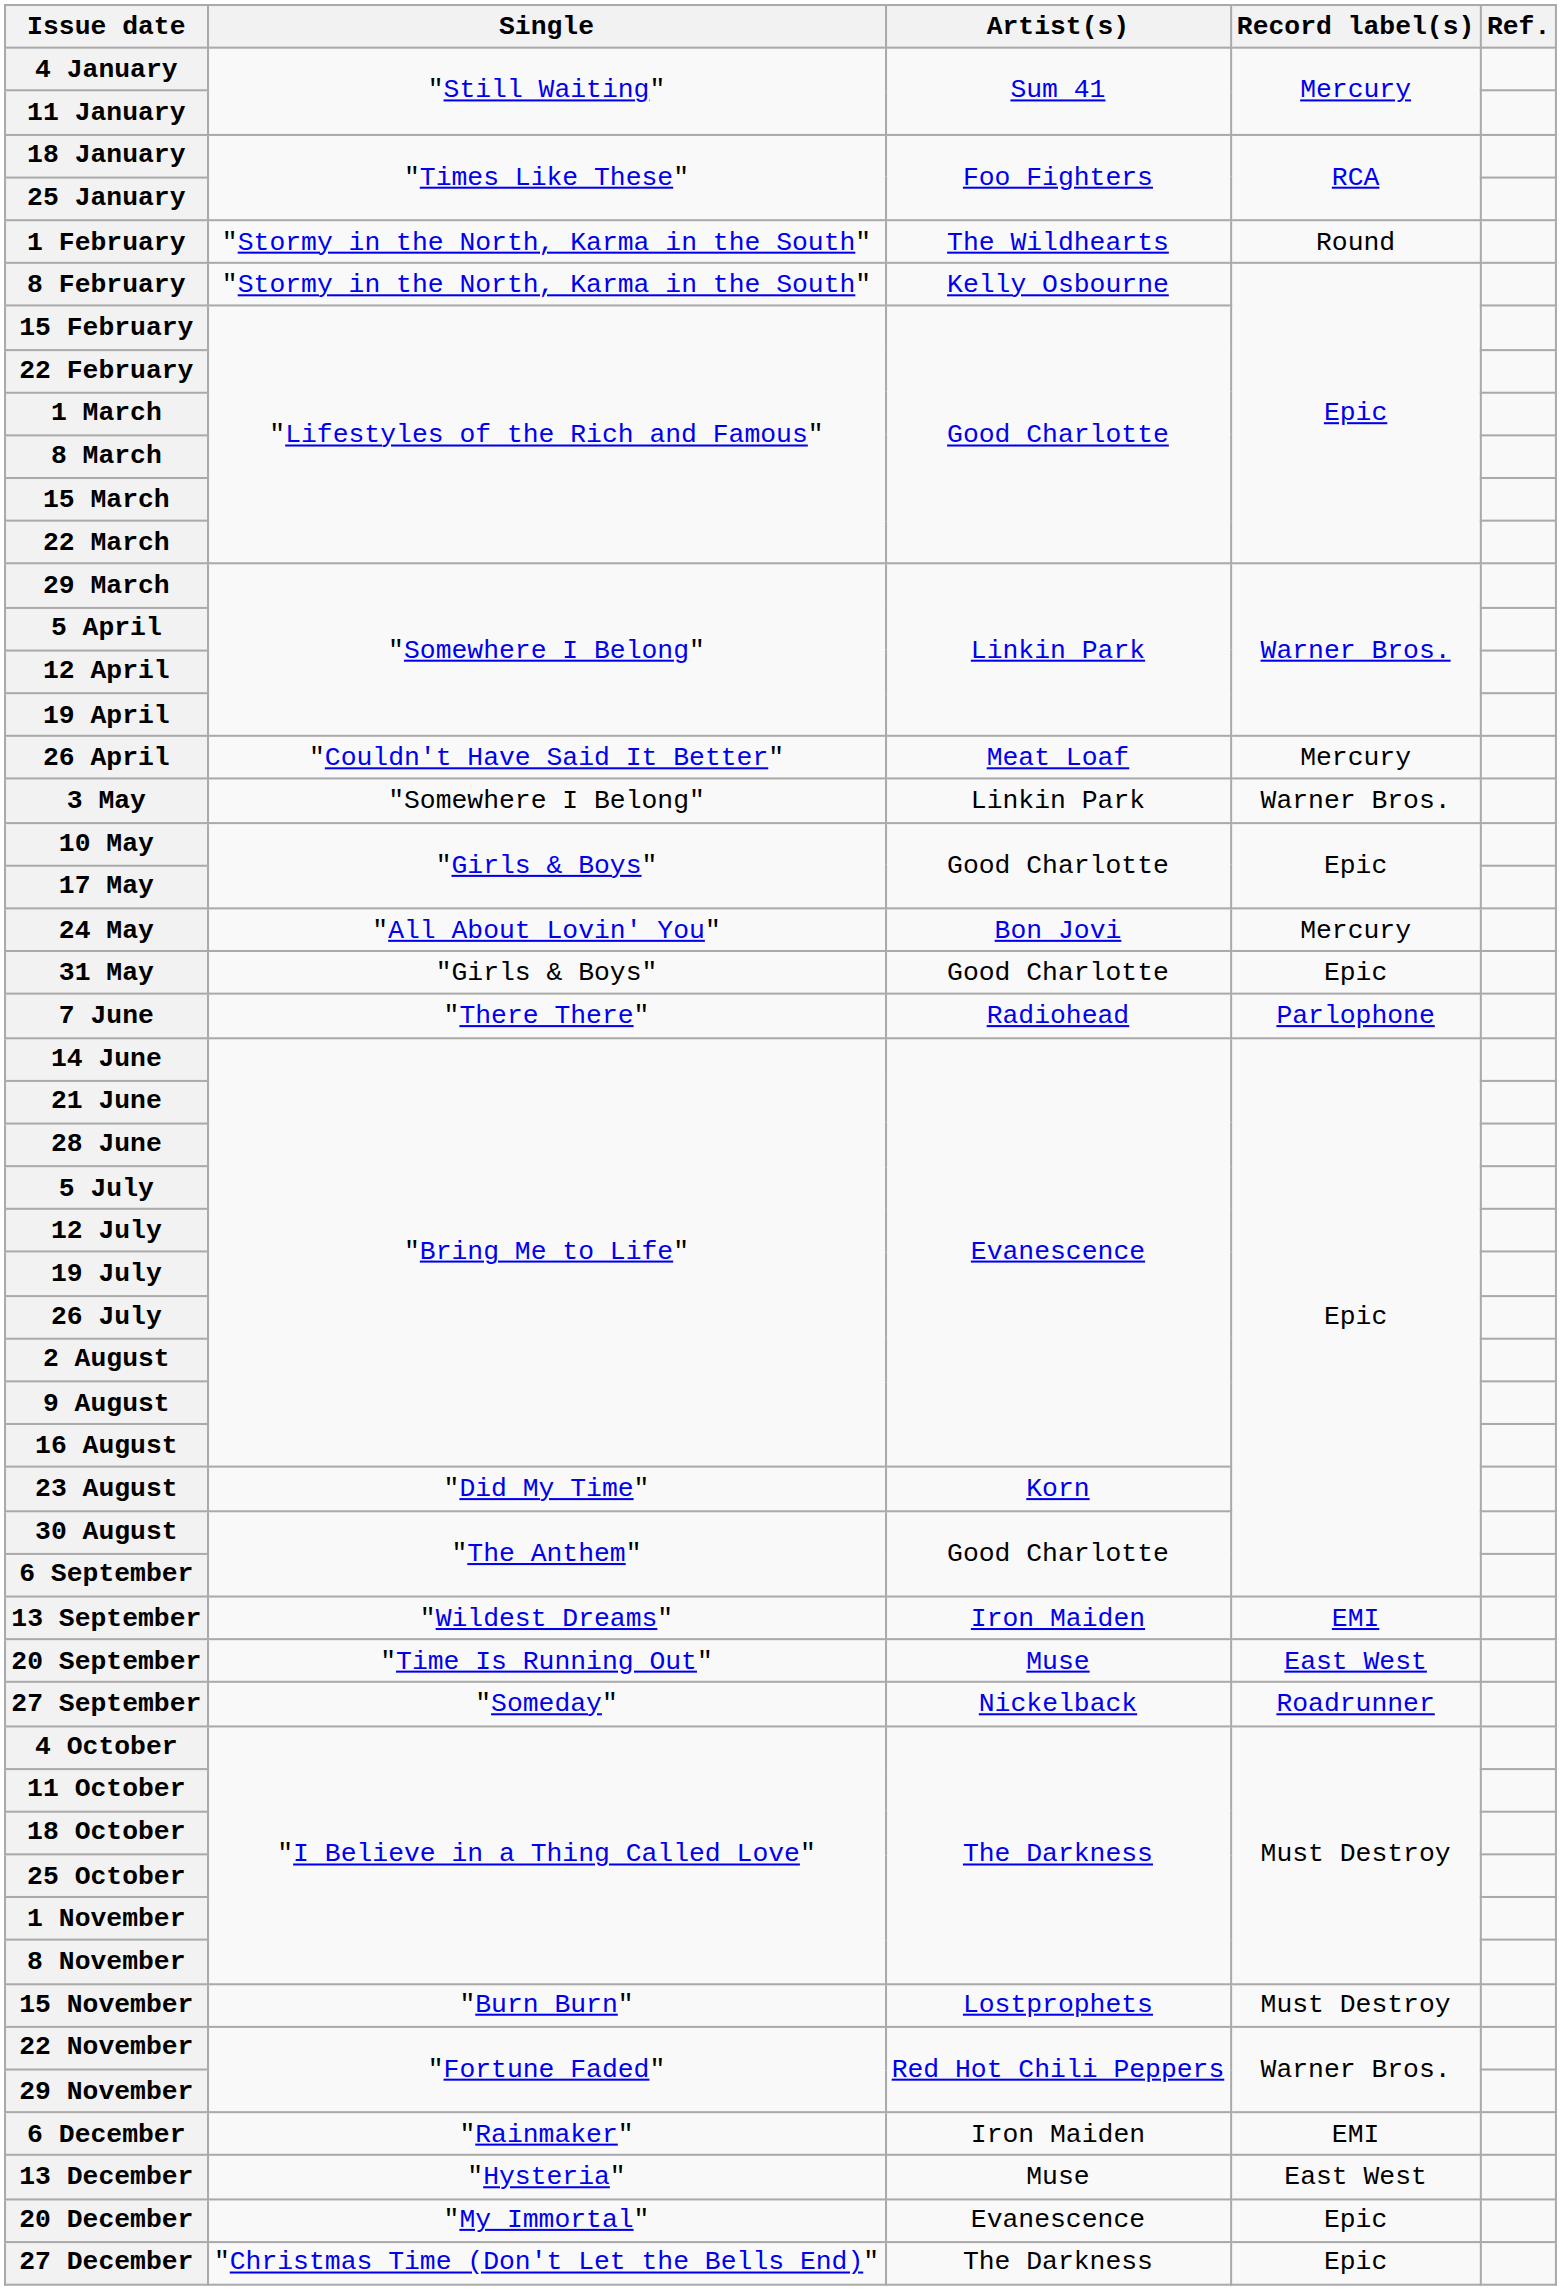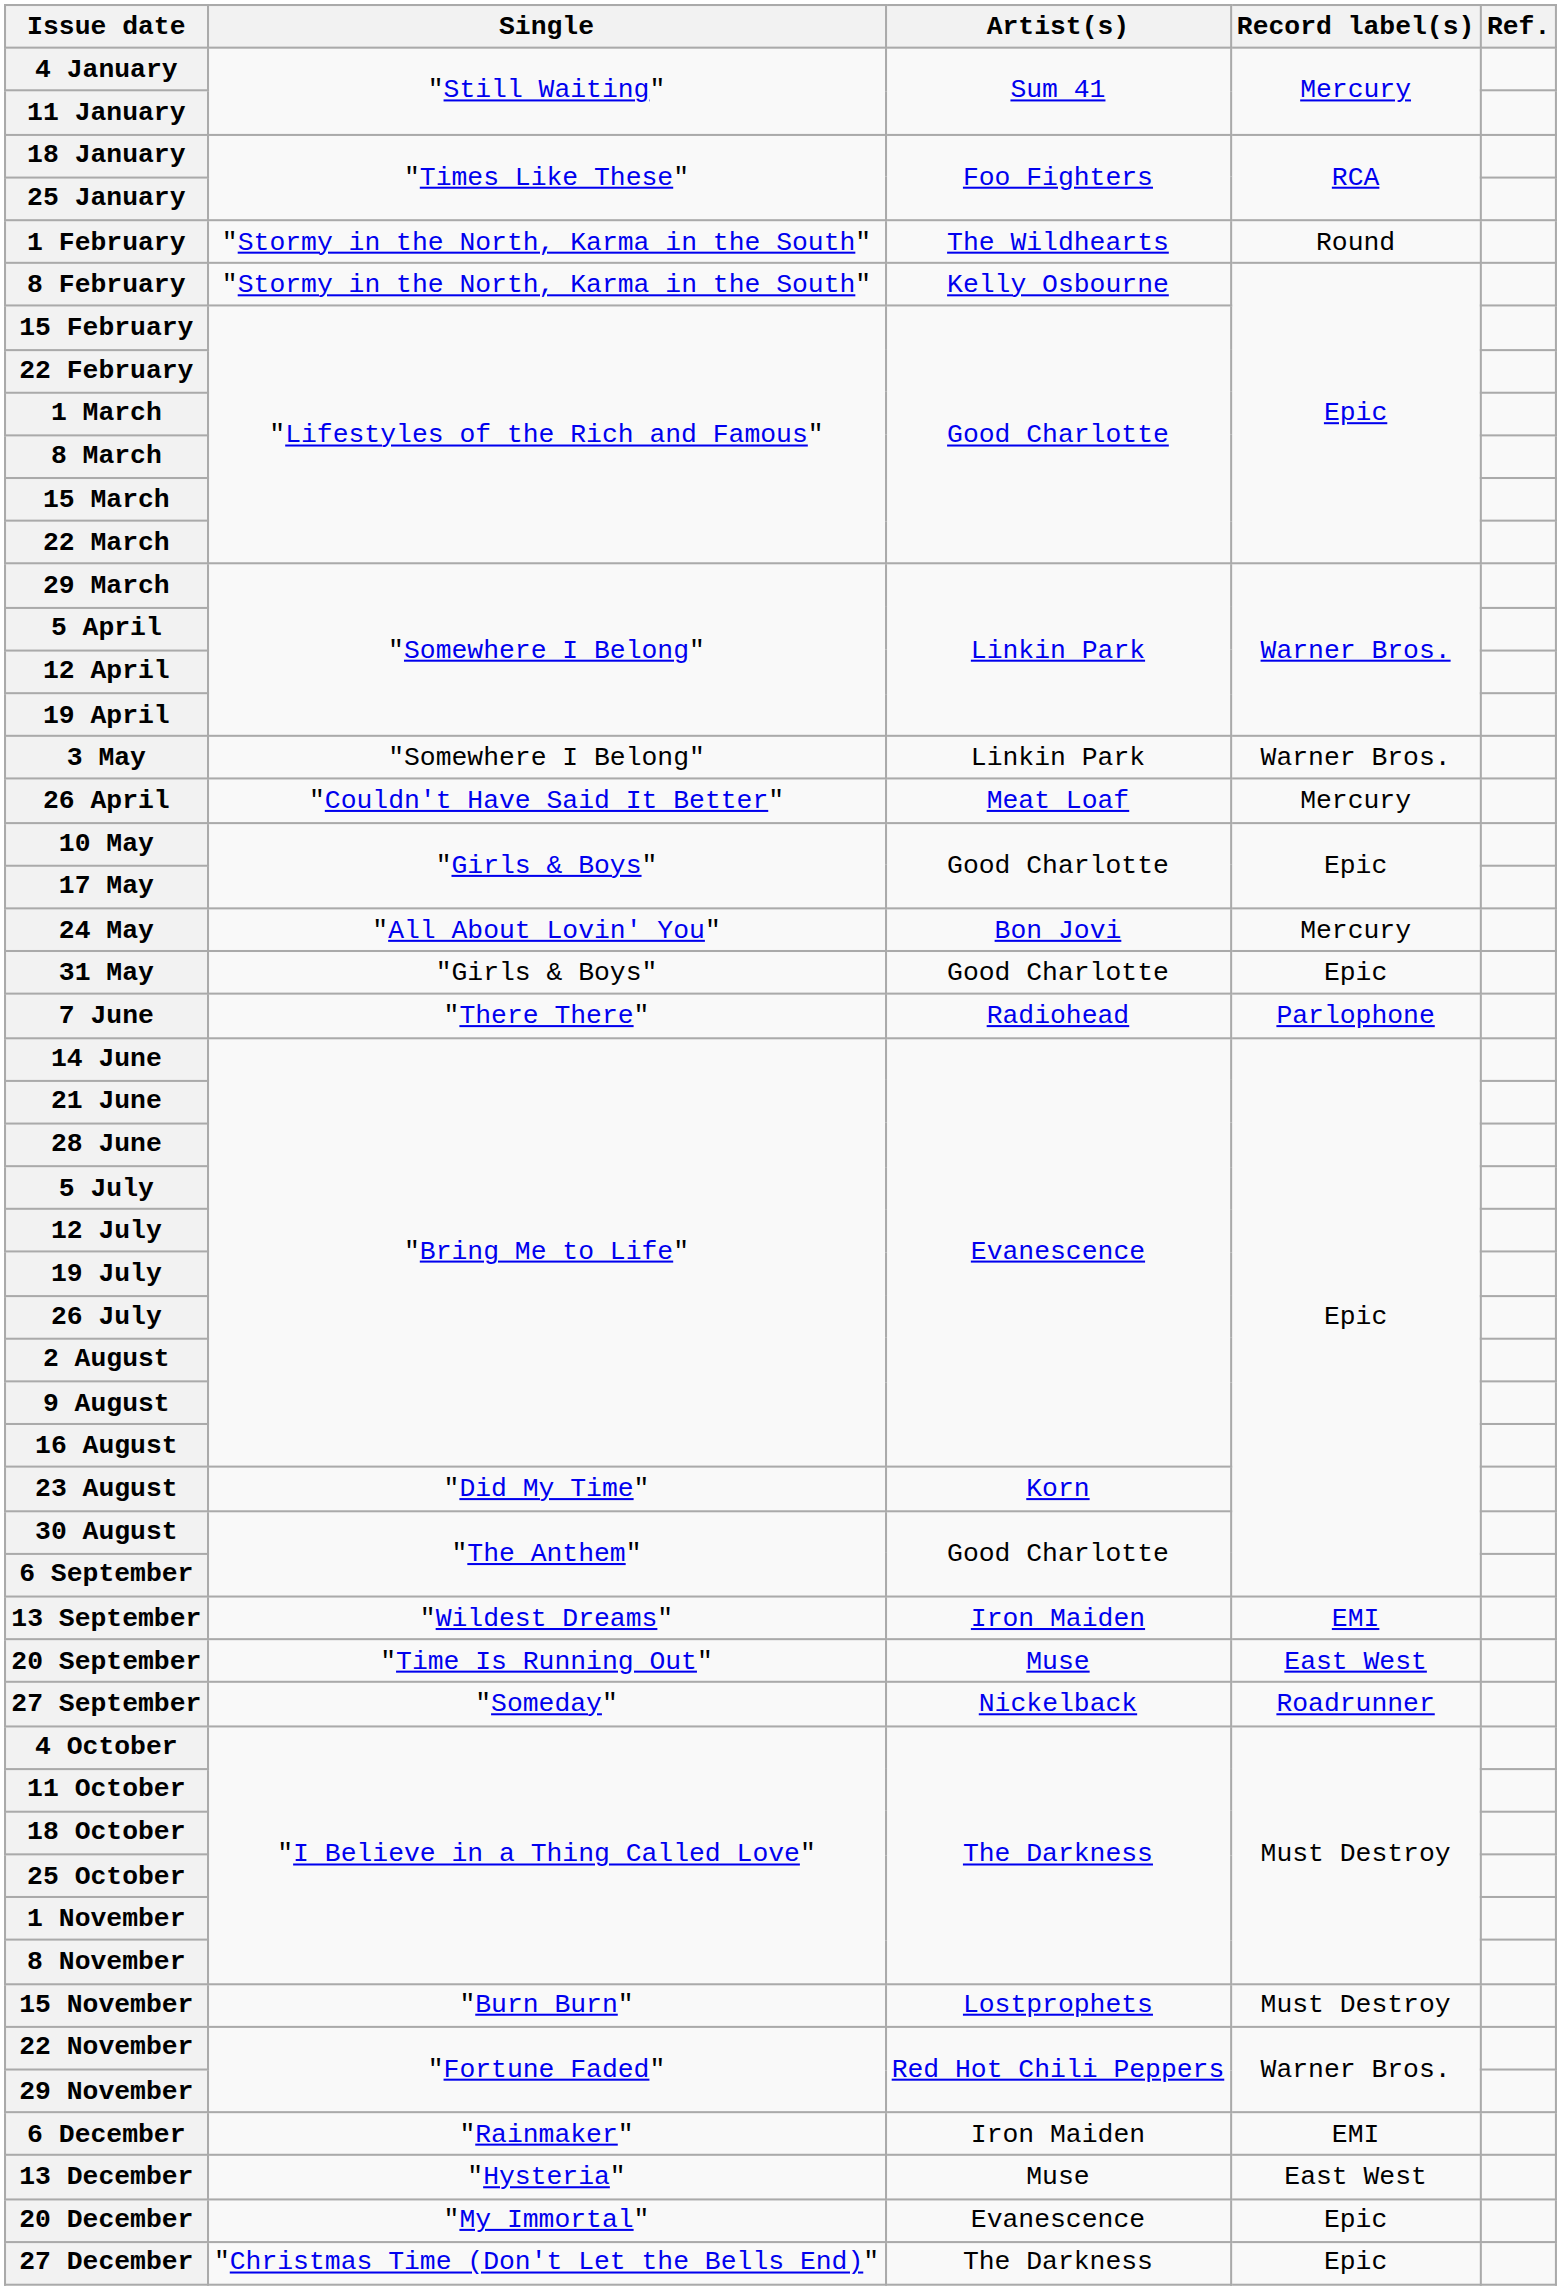rows swapped: 26 April <-> 3 May
